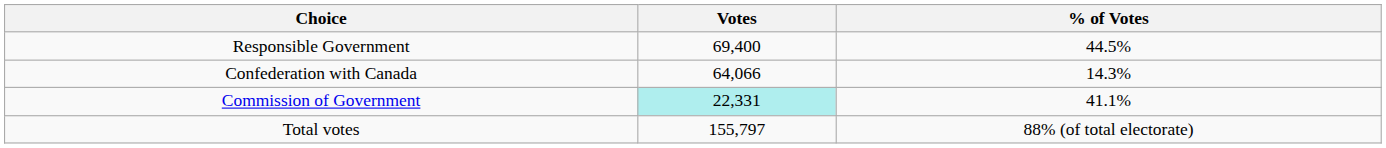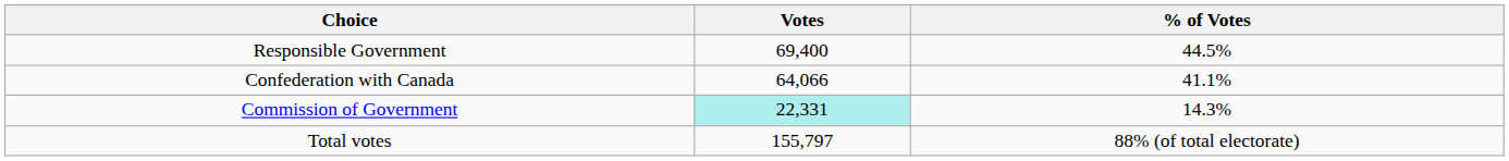Confederation with Canada | % of Votes: 14.3% -> 41.1%
Commission of Government | % of Votes: 41.1% -> 14.3%
